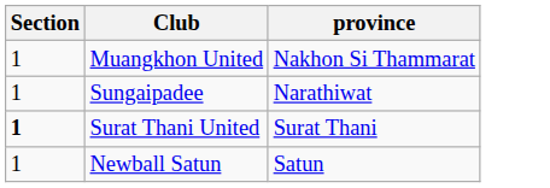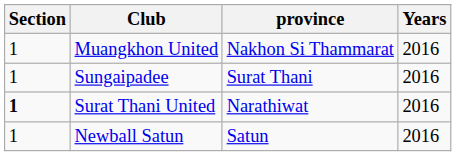+ column: Years | 2016 | 2016 | 2016 | 2016
Sungaipadee | province: Narathiwat -> Surat Thani
Surat Thani United | province: Surat Thani -> Narathiwat
